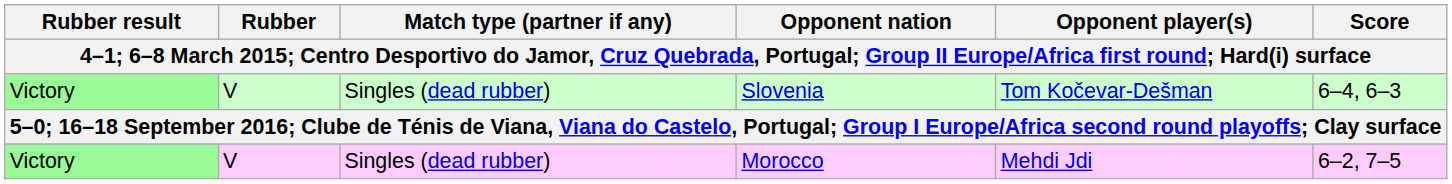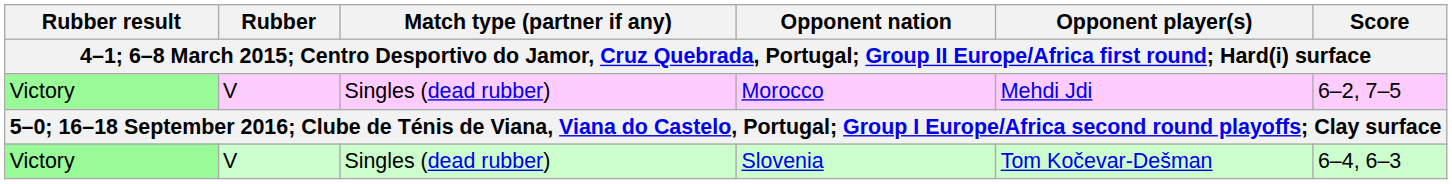rows swapped: Morocco <-> Slovenia
